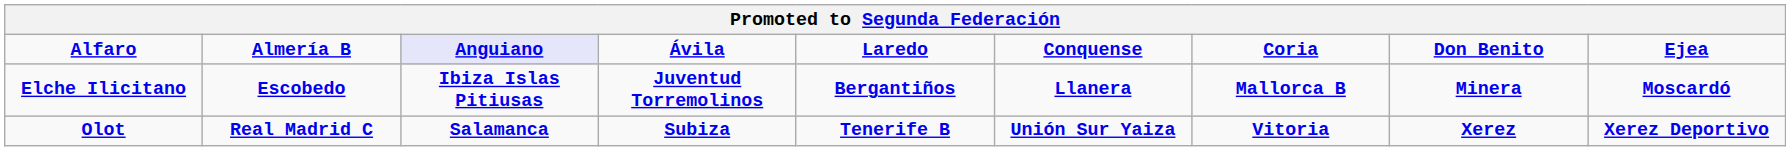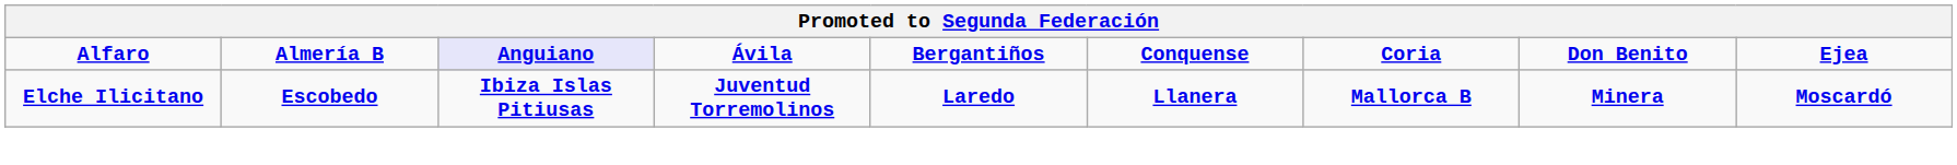Alfaro | column 5: Laredo -> Bergantiños
Elche Ilicitano | column 5: Bergantiños -> Laredo
- row: Olot | Real Madrid C | Salamanca | Subiza | Tenerife B | Unión Sur Yaiza | Vitoria | Xerez | Xerez Deportivo
